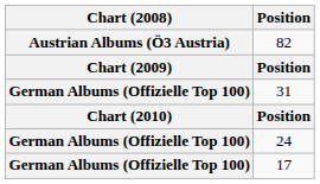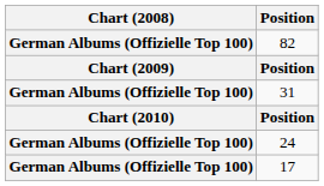82 | Chart (2008): Austrian Albums (Ö3 Austria) -> German Albums (Offizielle Top 100)
